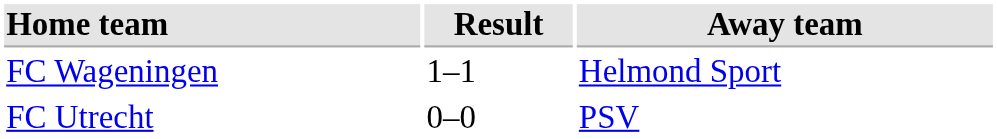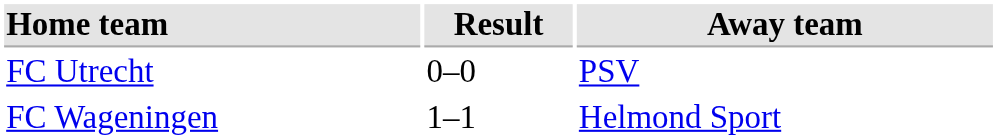rows swapped: FC Utrecht <-> FC Wageningen
